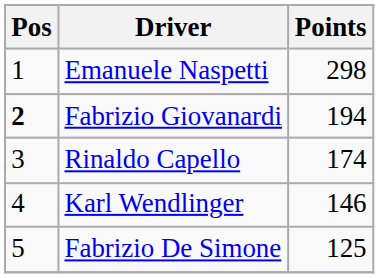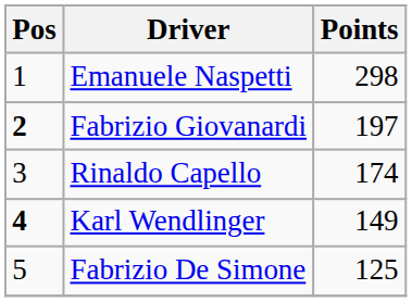Fabrizio Giovanardi | Points: 194 -> 197
Karl Wendlinger | Pos: normal -> bold
Karl Wendlinger | Points: 146 -> 149
